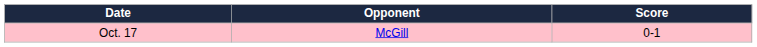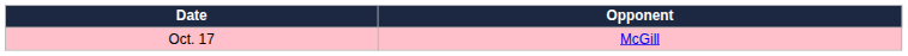- column: Score | 0-1
